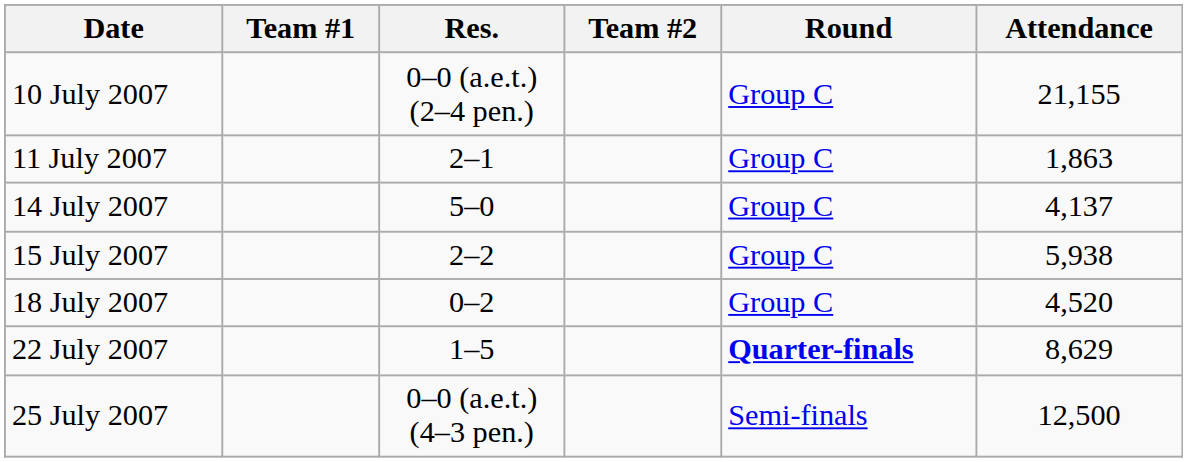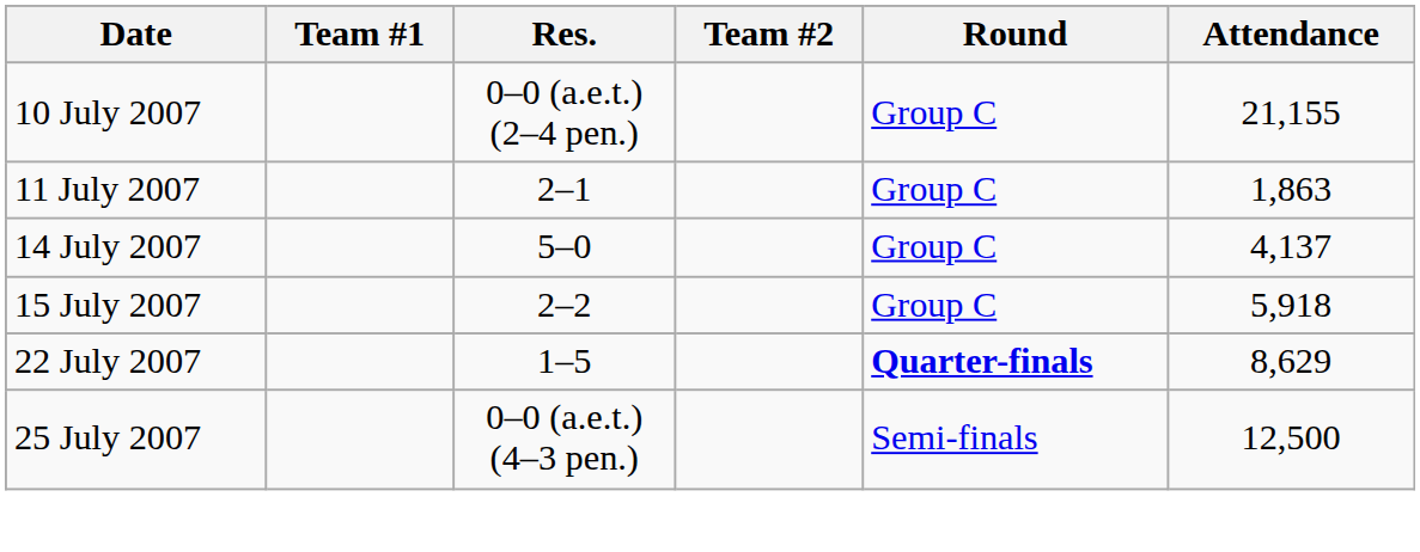15 July 2007 | Attendance: 5,938 -> 5,918
- row: 18 July 2007 | 0–2 | Group C | 4,520
